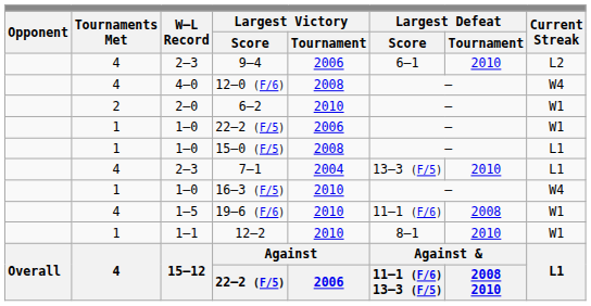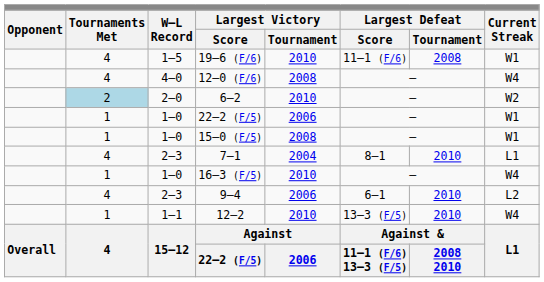rows swapped: 9–4 <-> 19–6 (F/6)
6–2 | Tournaments Met: no background -> lightblue background
6–2 | Current Streak: W1 -> W2
15–0 (F/5) | Current Streak: L1 -> W1
7–1 | Largest Defeat / Score: 13–3 (F/5) -> 8–1
12–2 | Largest Defeat / Score: 8–1 -> 13–3 (F/5)
12–2 | Current Streak: W1 -> W4
